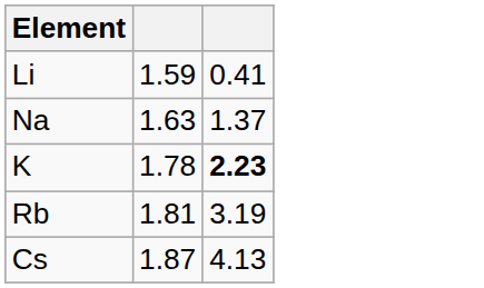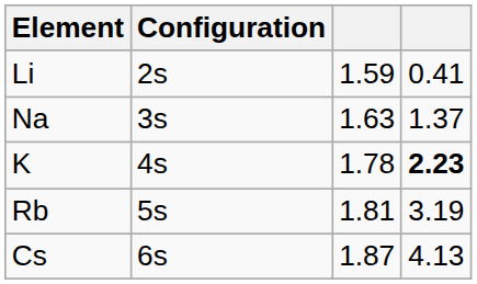+ column: Configuration | 2s | 3s | 4s | 5s | 6s
